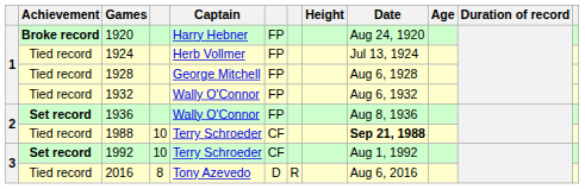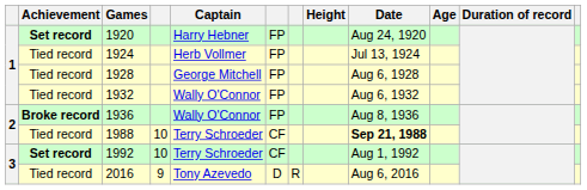1920 | Achievement: Broke record -> Set record
1936 | Achievement: Set record -> Broke record
2016 | column 4: 8 -> 9
